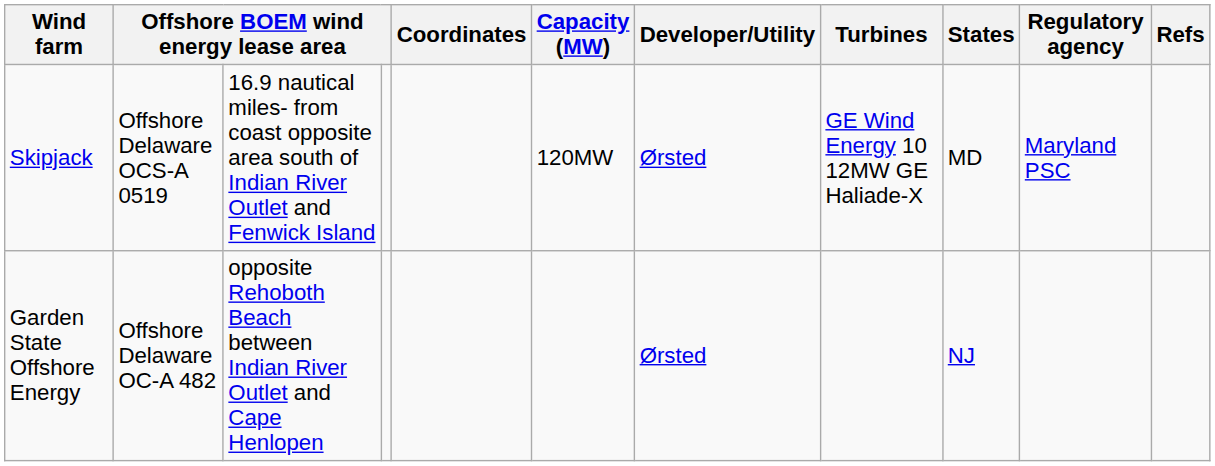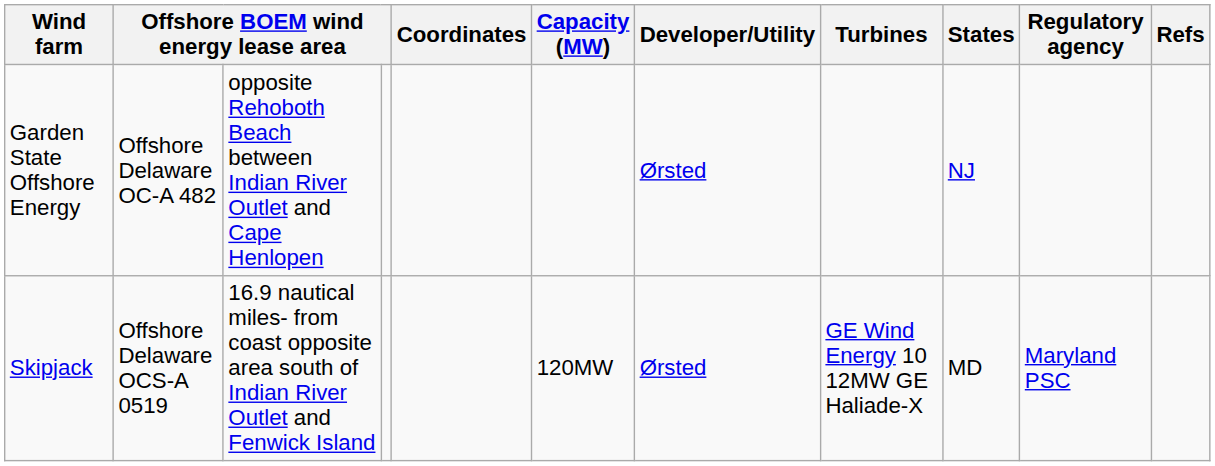rows swapped: Skipjack <-> Garden State Offshore Energy
